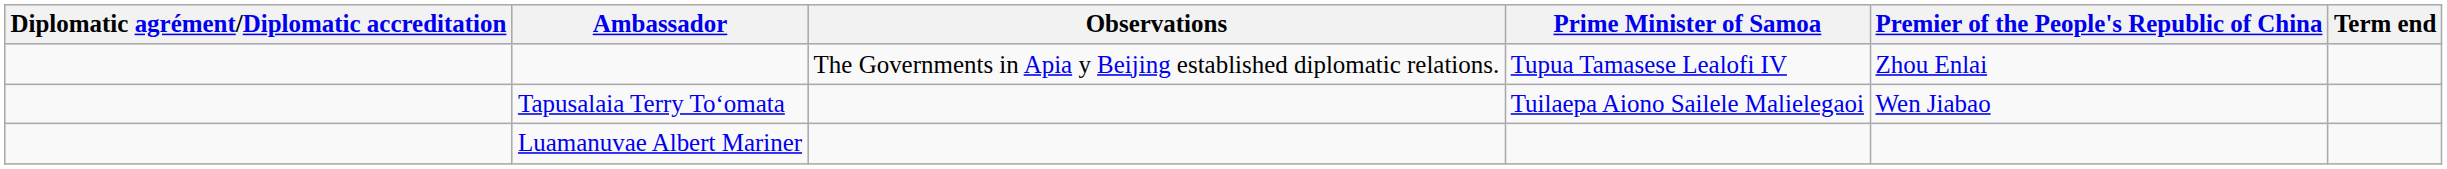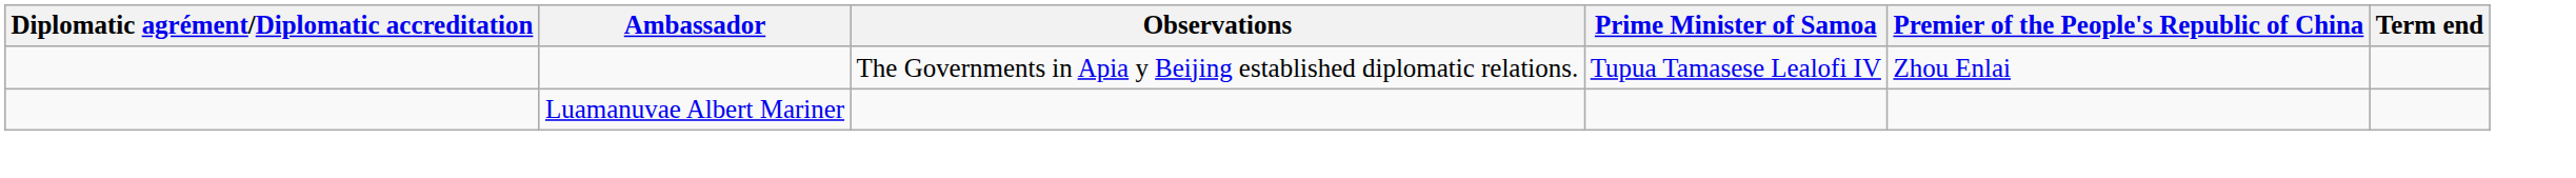- row: Tapusalaia Terry Toʻomata | Tuilaepa Aiono Sailele Malielegaoi | Wen Jiabao
